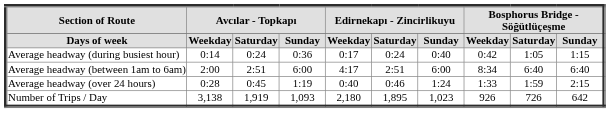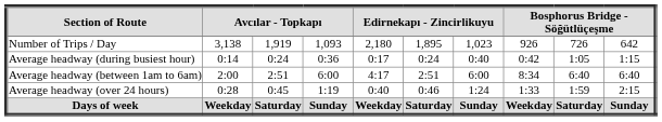rows swapped: Days of week <-> Number of Trips / Day
